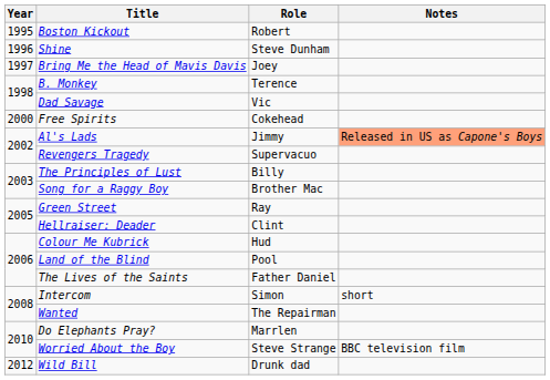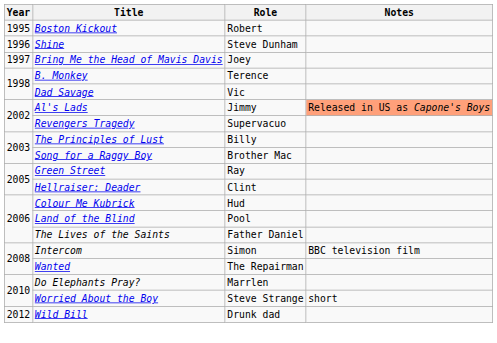- row: 2000 | Free Spirits | Cokehead
Intercom | Notes: short -> BBC television film
Worried About the Boy | Notes: BBC television film -> short
